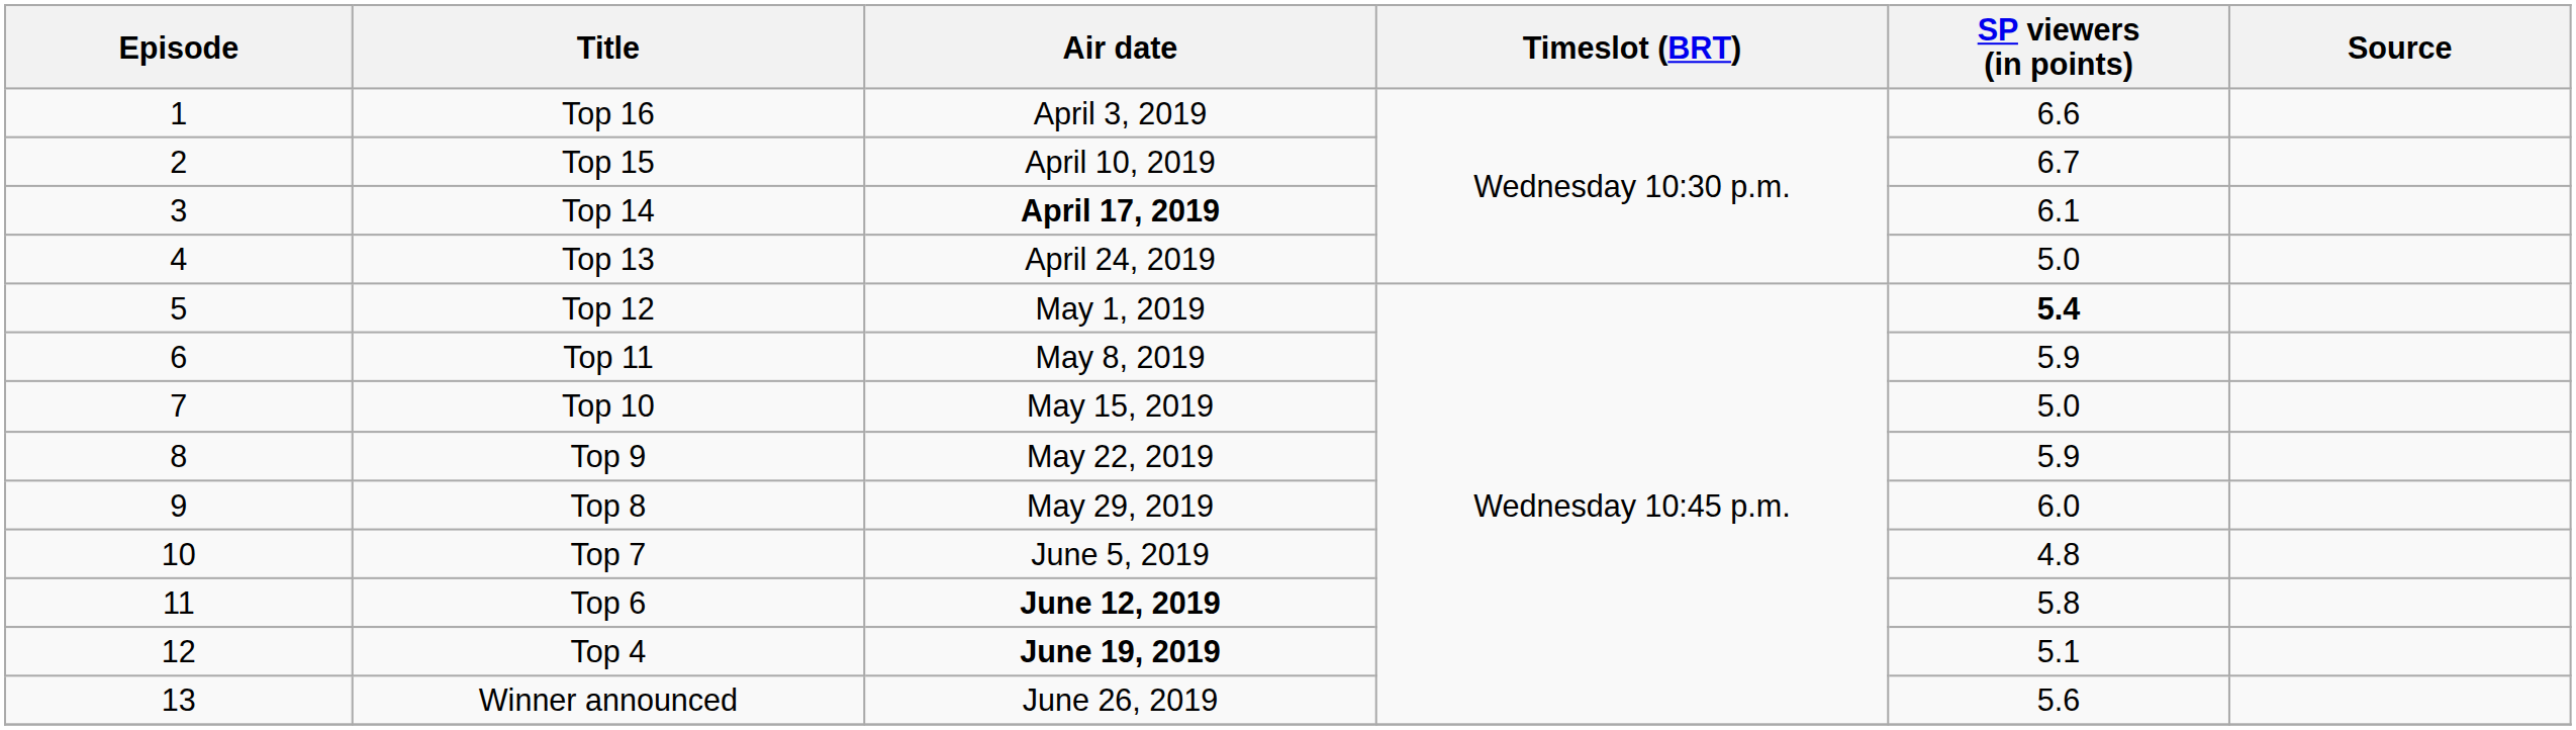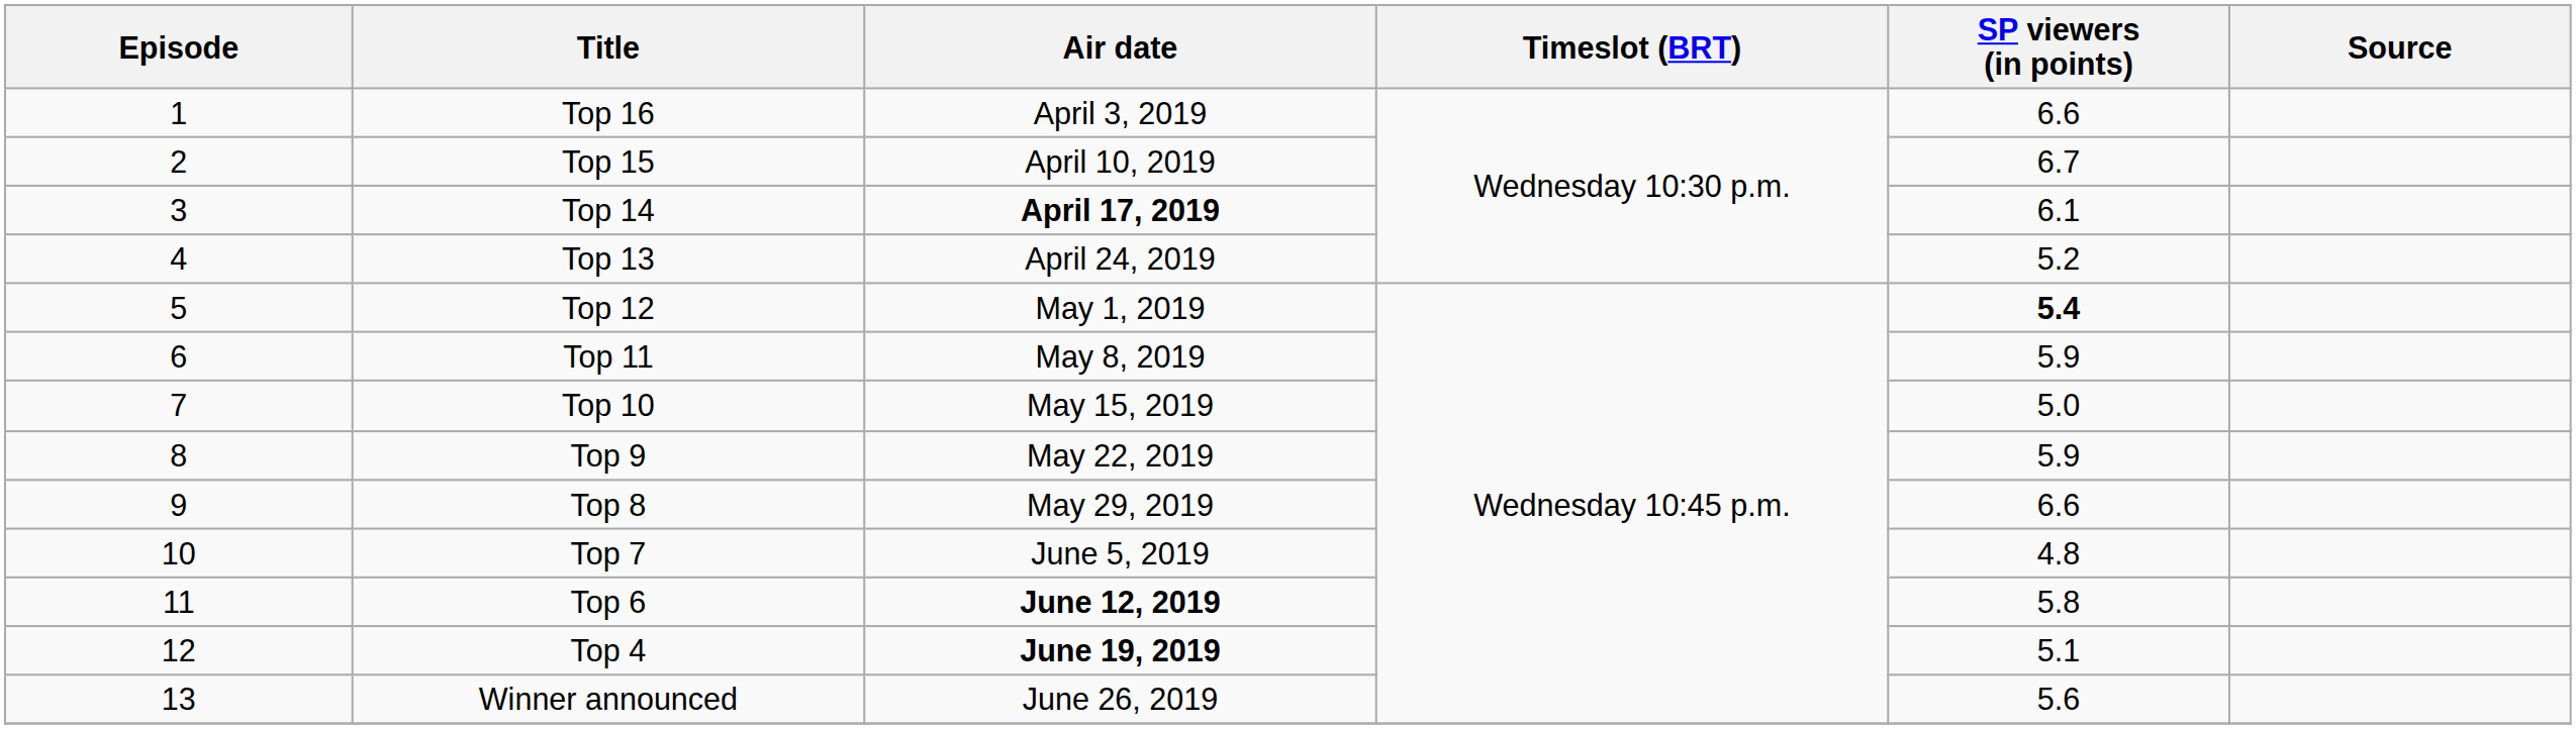Top 13 | SP viewers (in points): 5.0 -> 5.2
Top 8 | SP viewers (in points): 6.0 -> 6.6
